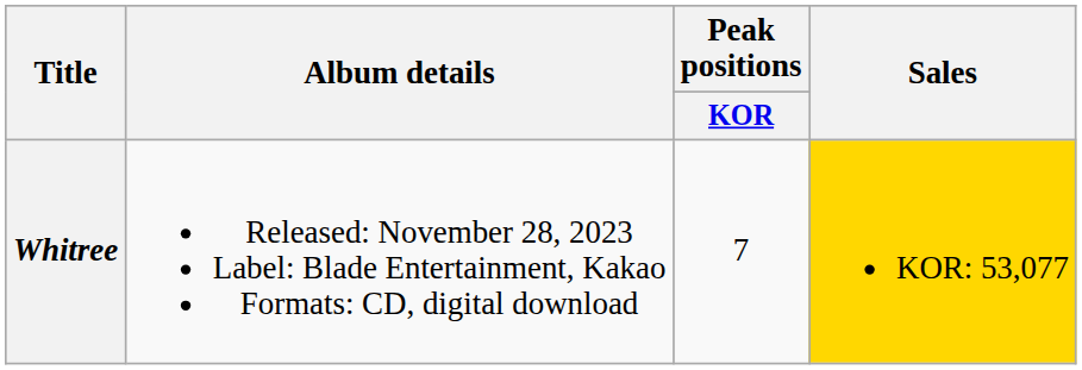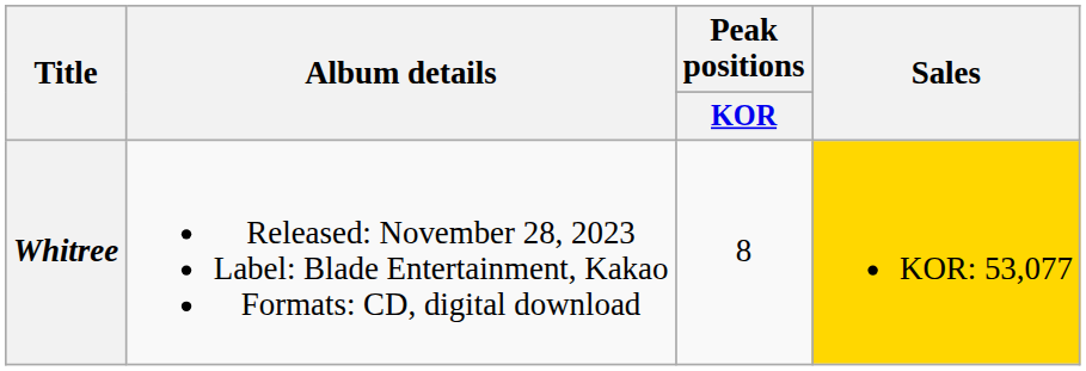Whitree | Peak positions / KOR: 7 -> 8
